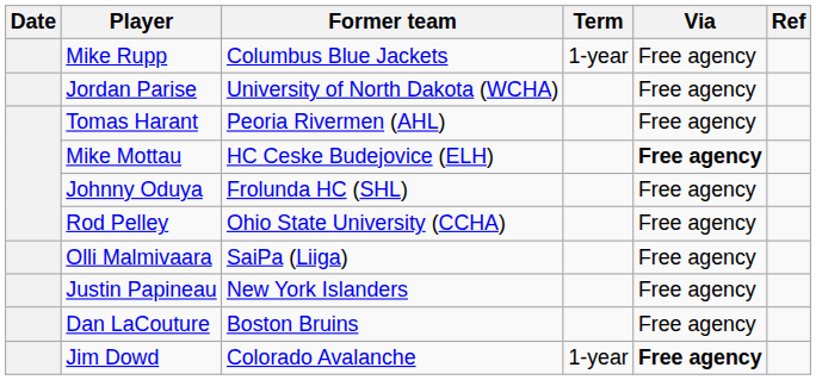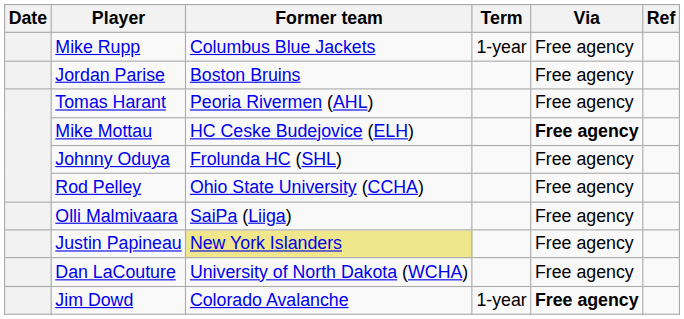Jordan Parise | Former team: University of North Dakota (WCHA) -> Boston Bruins
Justin Papineau | Former team: no background -> khaki background
Dan LaCouture | Former team: Boston Bruins -> University of North Dakota (WCHA)
